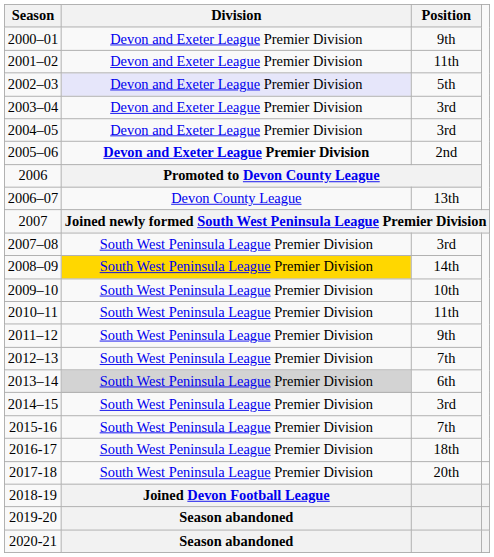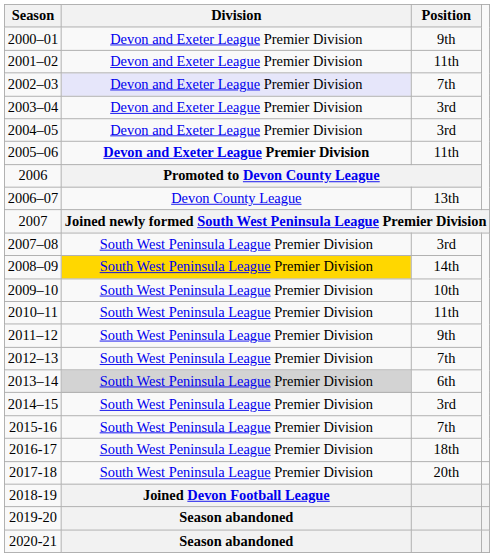2002–03 | Position: 5th -> 7th
2005–06 | Position: 2nd -> 11th
